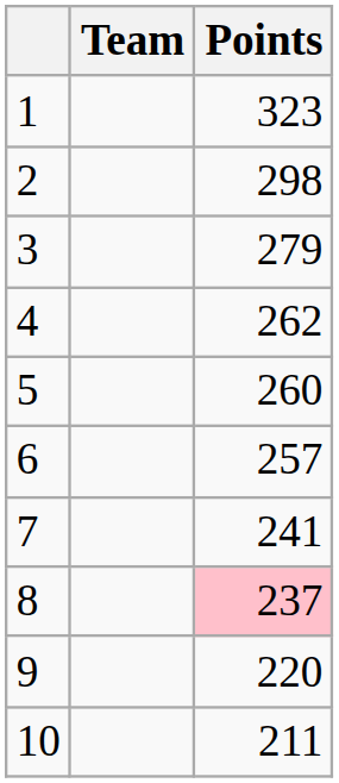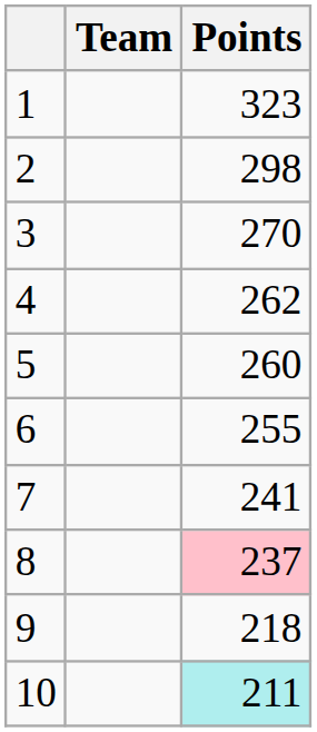3 | Points: 279 -> 270
6 | Points: 257 -> 255
9 | Points: 220 -> 218
10 | Points: no background -> paleturquoise background
